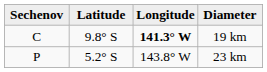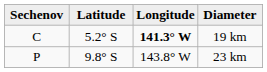19 km | Latitude: 9.8° S -> 5.2° S
23 km | Latitude: 5.2° S -> 9.8° S
